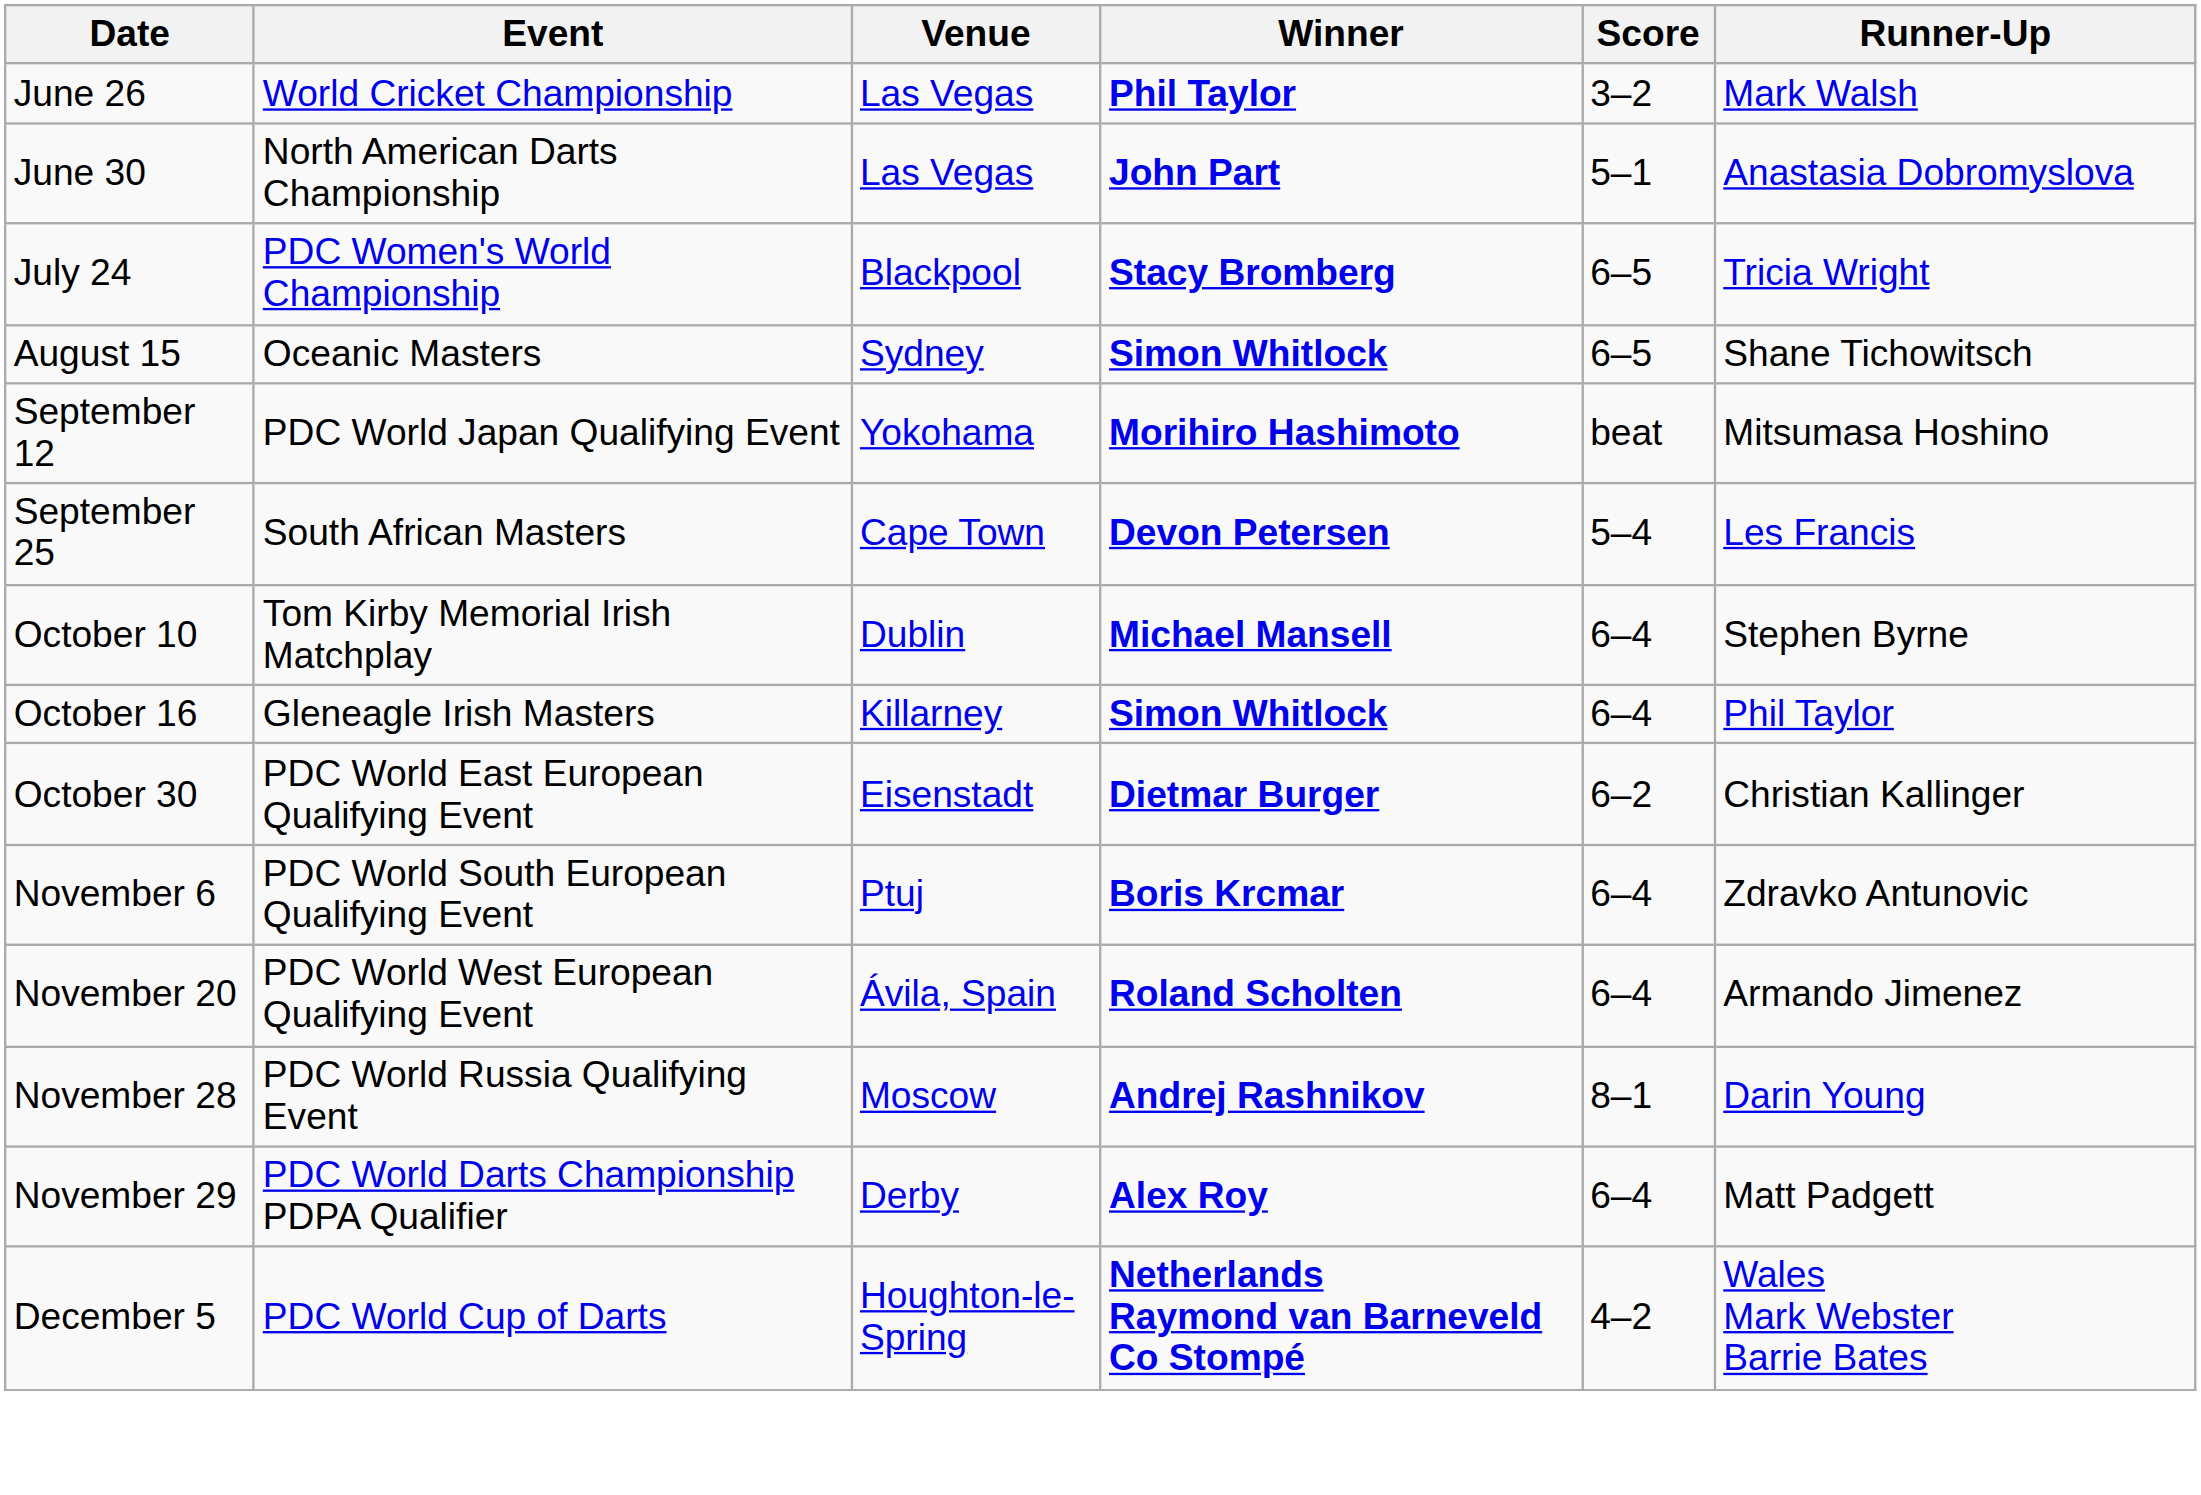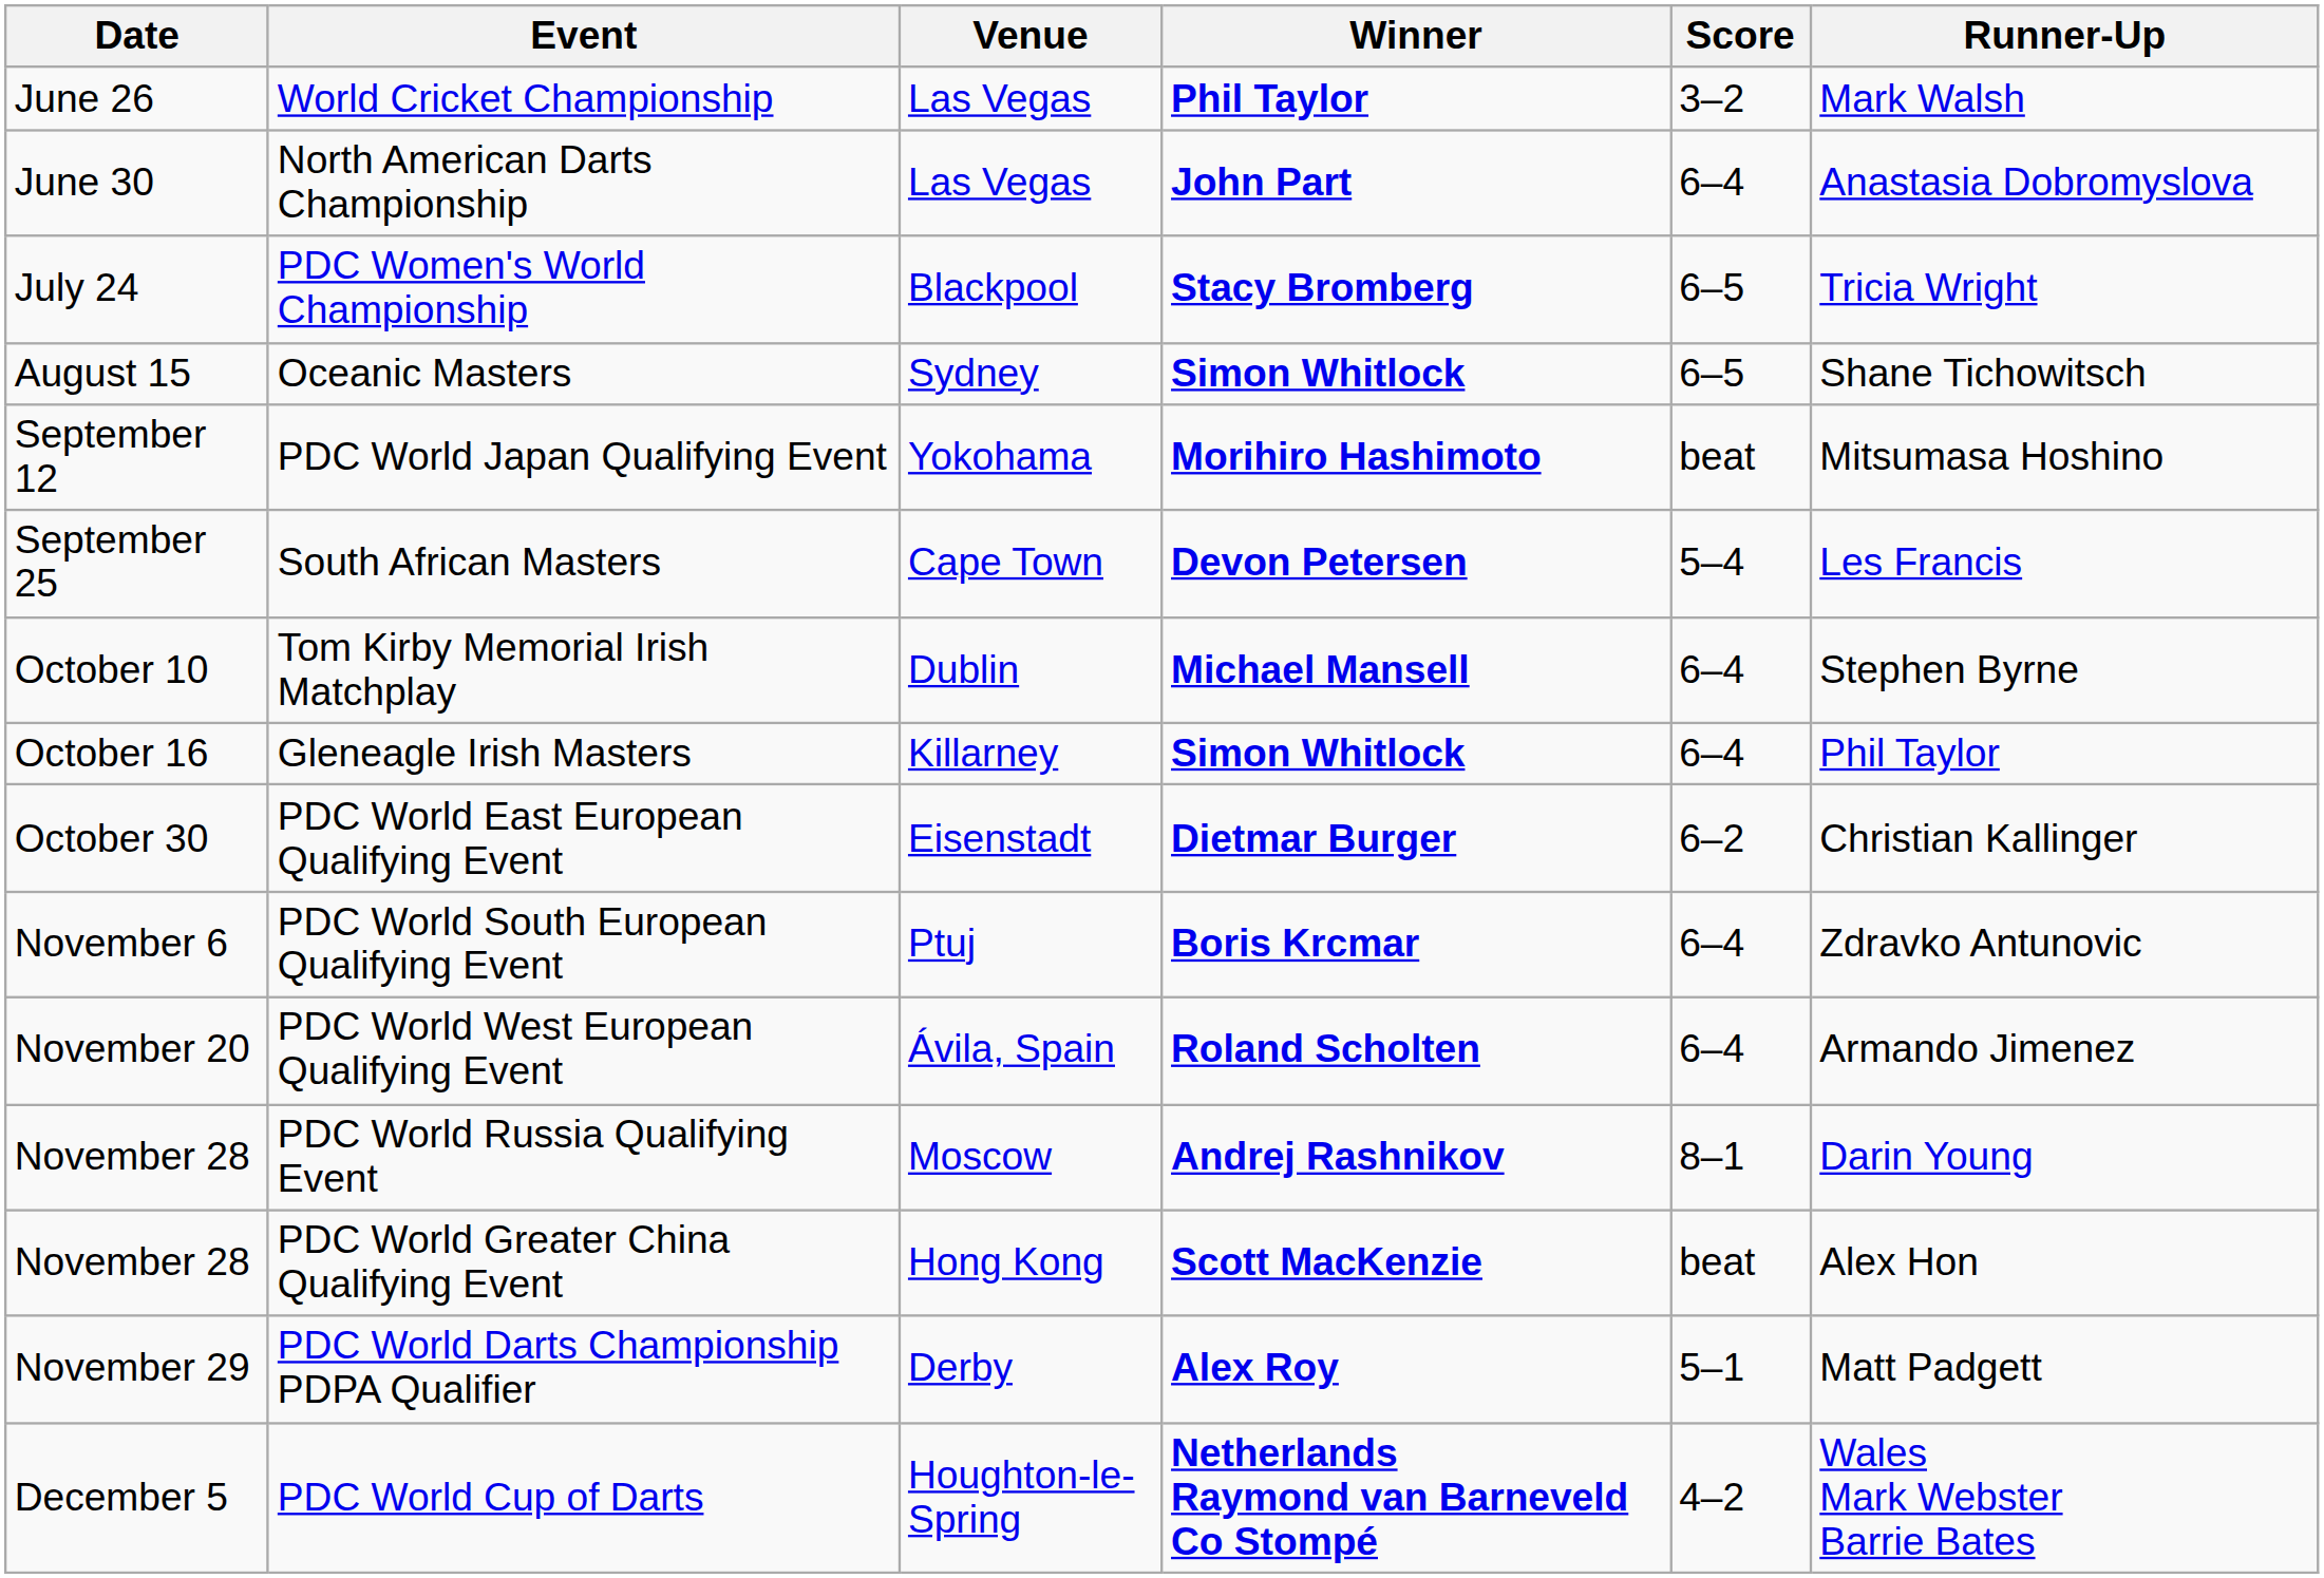North American Darts Championship | Score: 5–1 -> 6–4
+ row: November 28 | PDC World Greater China Qualifying Event | Hong Kong | Scott MacKenzie | beat | Alex Hon
PDC World Darts Championship PDPA Qualifier | Score: 6–4 -> 5–1
